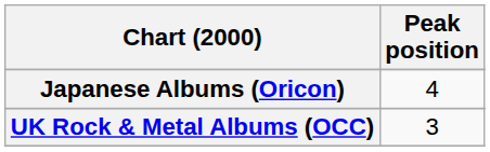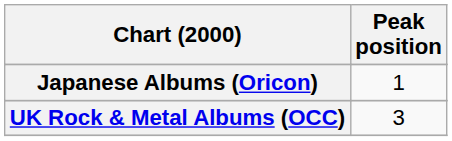Japanese Albums (Oricon) | Peak position: 4 -> 1
